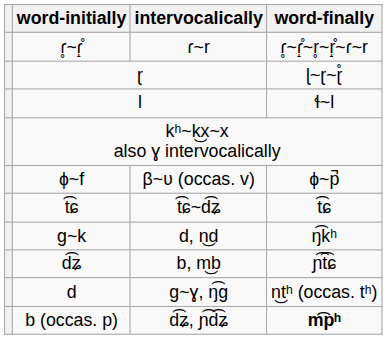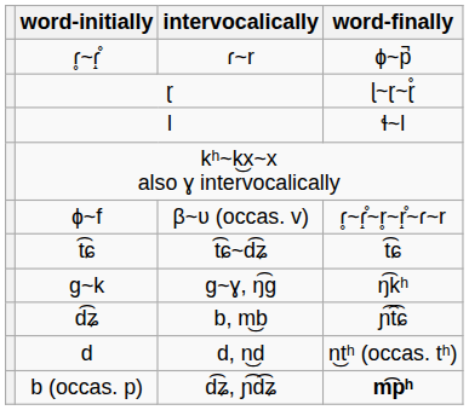ɾ̥~ɾ̝̊ | word-finally: ɾ̥~ɾ̝̊~r̥~r̝̊~ɾ~r -> ɸ~p̚
ɸ~f | word-finally: ɸ~p̚ -> ɾ̥~ɾ̝̊~r̥~r̝̊~ɾ~r
ɡ~k | intervocalically: d, n͜d -> ɡ~ɣ, ŋ͡ɡ
d | intervocalically: ɡ~ɣ, ŋ͡ɡ -> d, n͜d
